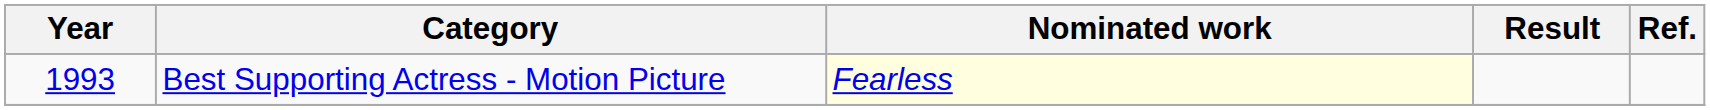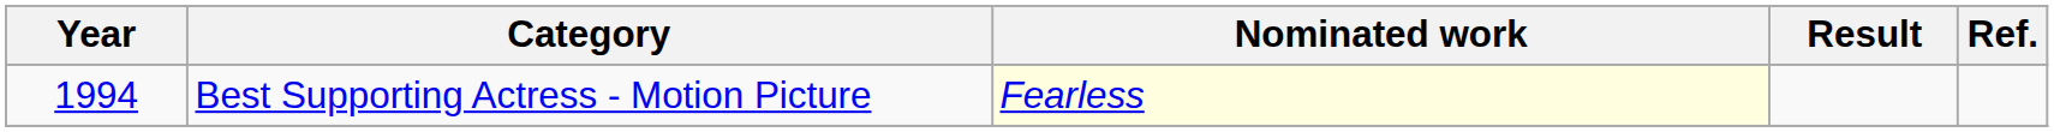Best Supporting Actress - Motion Picture | Year: 1993 -> 1994
